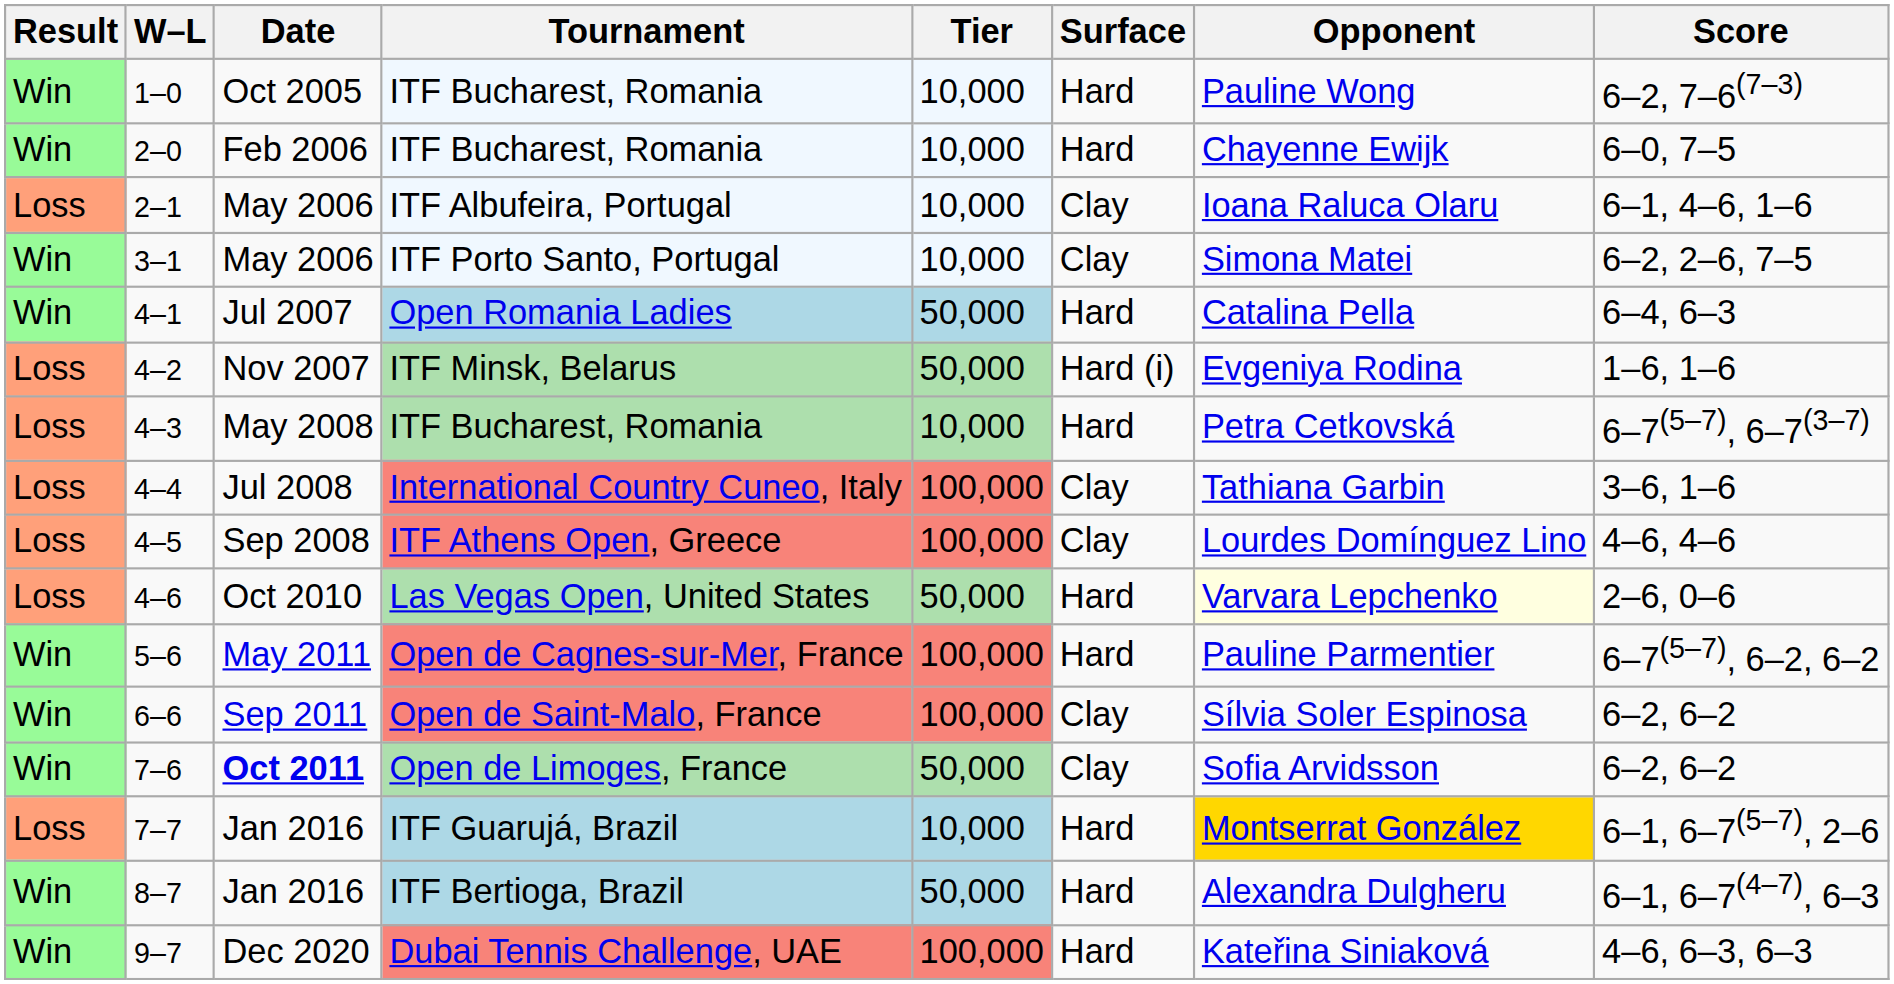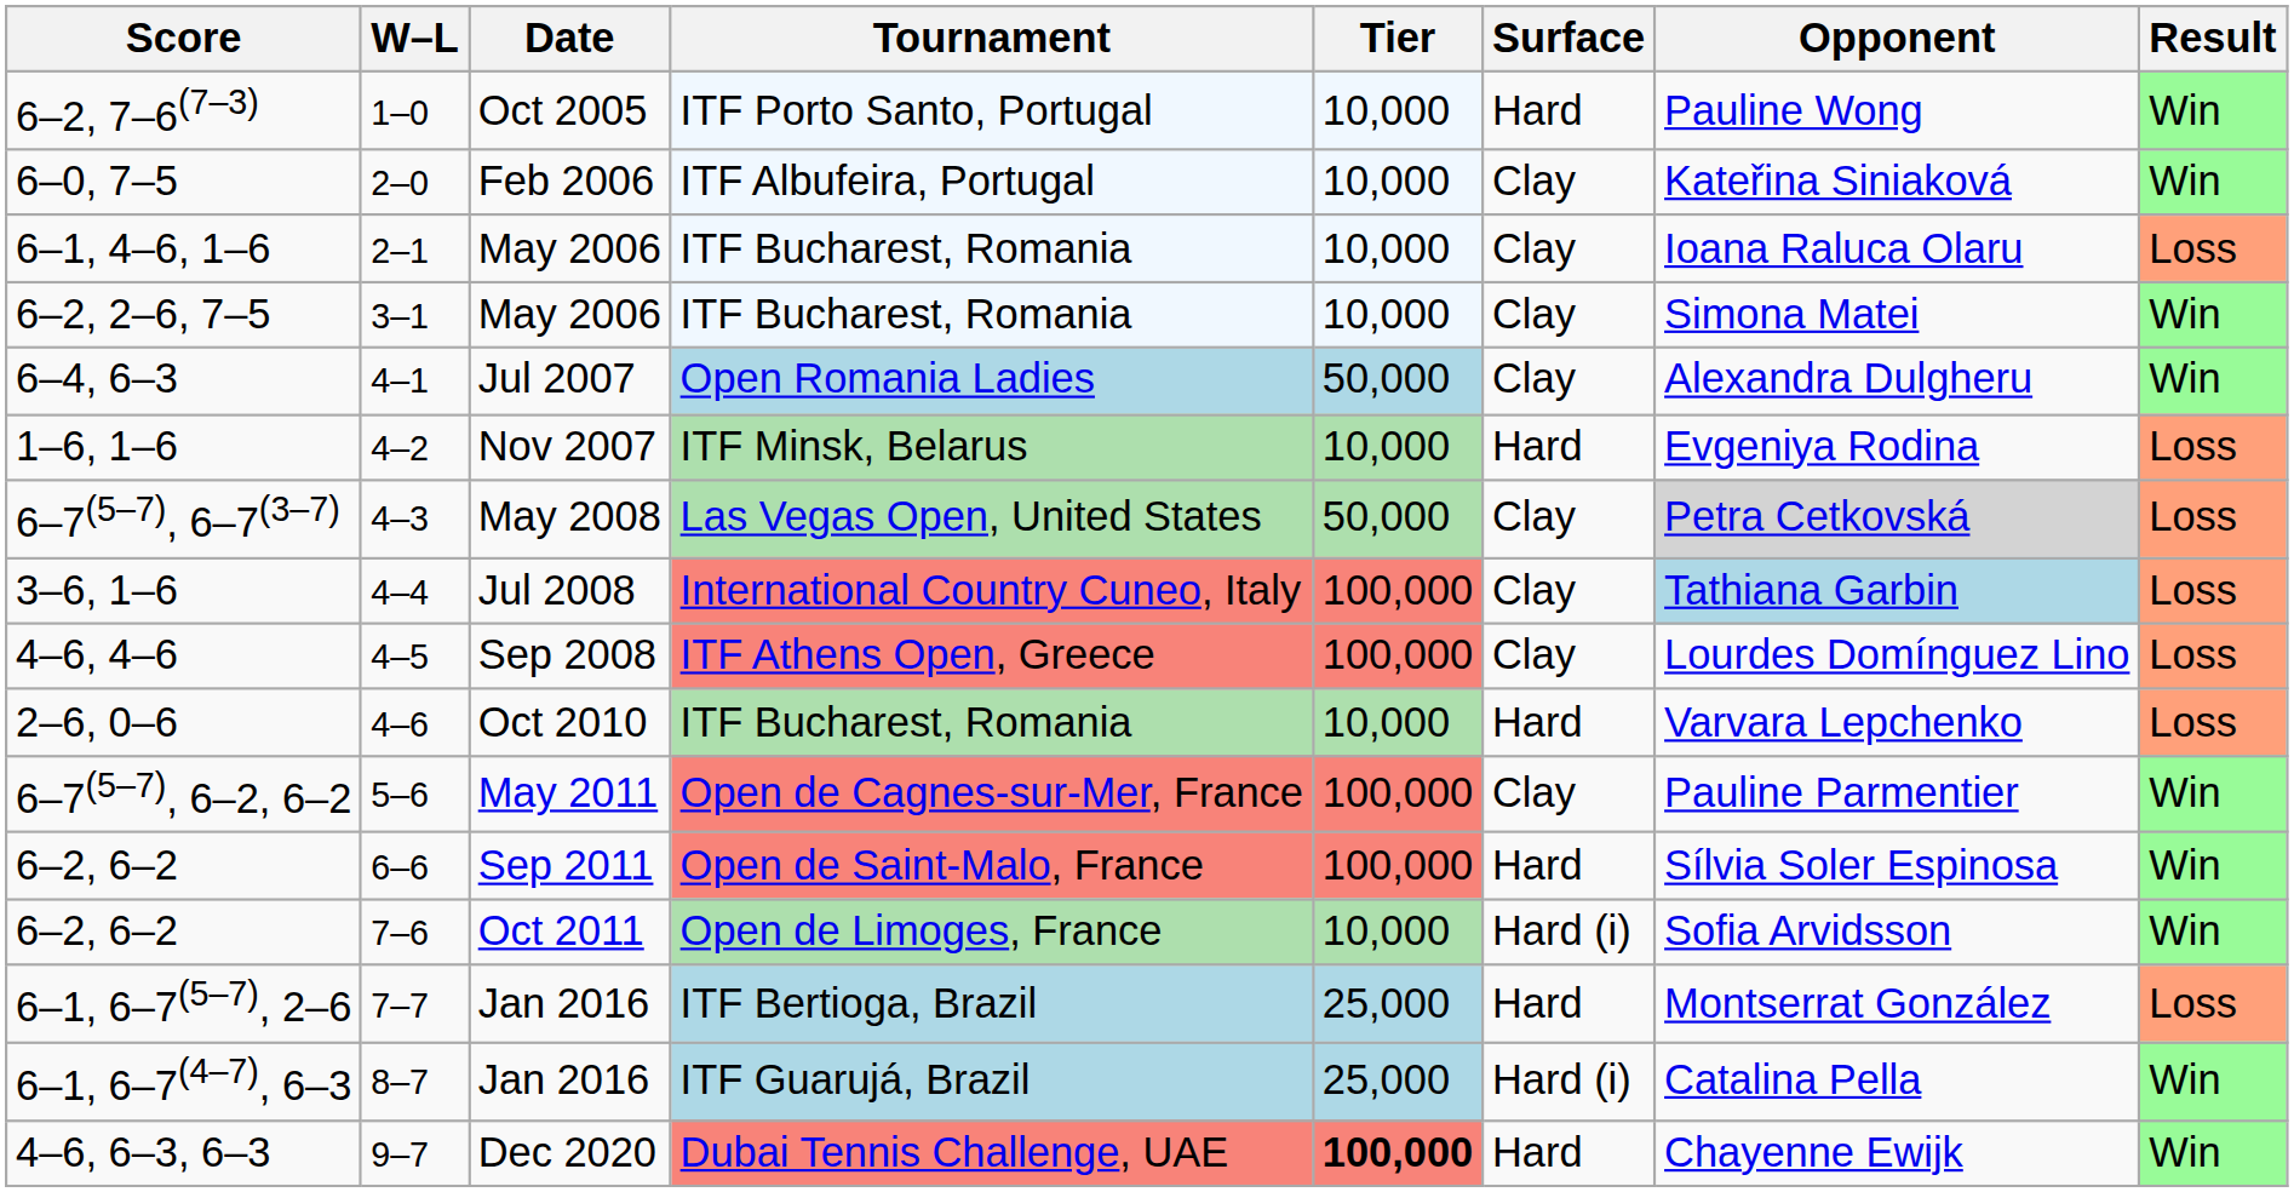columns swapped: Result <-> Score
1–0 | Tournament: ITF Bucharest, Romania -> ITF Porto Santo, Portugal
2–0 | Tournament: ITF Bucharest, Romania -> ITF Albufeira, Portugal
2–0 | Surface: Hard -> Clay
2–0 | Opponent: Chayenne Ewijk -> Kateřina Siniaková
2–1 | Tournament: ITF Albufeira, Portugal -> ITF Bucharest, Romania
3–1 | Tournament: ITF Porto Santo, Portugal -> ITF Bucharest, Romania
4–1 | Surface: Hard -> Clay
4–1 | Opponent: Catalina Pella -> Alexandra Dulgheru
4–2 | Tier: 50,000 -> 10,000
4–2 | Surface: Hard (i) -> Hard
4–3 | Tournament: ITF Bucharest, Romania -> Las Vegas Open, United States
4–3 | Tier: 10,000 -> 50,000
4–3 | Surface: Hard -> Clay
4–3 | Opponent: no background -> lightgrey background
4–4 | Opponent: no background -> lightblue background
4–6 | Tournament: Las Vegas Open, United States -> ITF Bucharest, Romania
4–6 | Tier: 50,000 -> 10,000
4–6 | Opponent: lightyellow background -> no background
5–6 | Surface: Hard -> Clay
6–6 | Surface: Clay -> Hard
7–6 | Date: bold -> normal
7–6 | Tier: 50,000 -> 10,000
7–6 | Surface: Clay -> Hard (i)
7–7 | Tournament: ITF Guarujá, Brazil -> ITF Bertioga, Brazil
7–7 | Tier: 10,000 -> 25,000
7–7 | Opponent: gold background -> no background
8–7 | Tournament: ITF Bertioga, Brazil -> ITF Guarujá, Brazil
8–7 | Tier: 50,000 -> 25,000
8–7 | Surface: Hard -> Hard (i)
8–7 | Opponent: Alexandra Dulgheru -> Catalina Pella
9–7 | Tier: normal -> bold
9–7 | Opponent: Kateřina Siniaková -> Chayenne Ewijk
